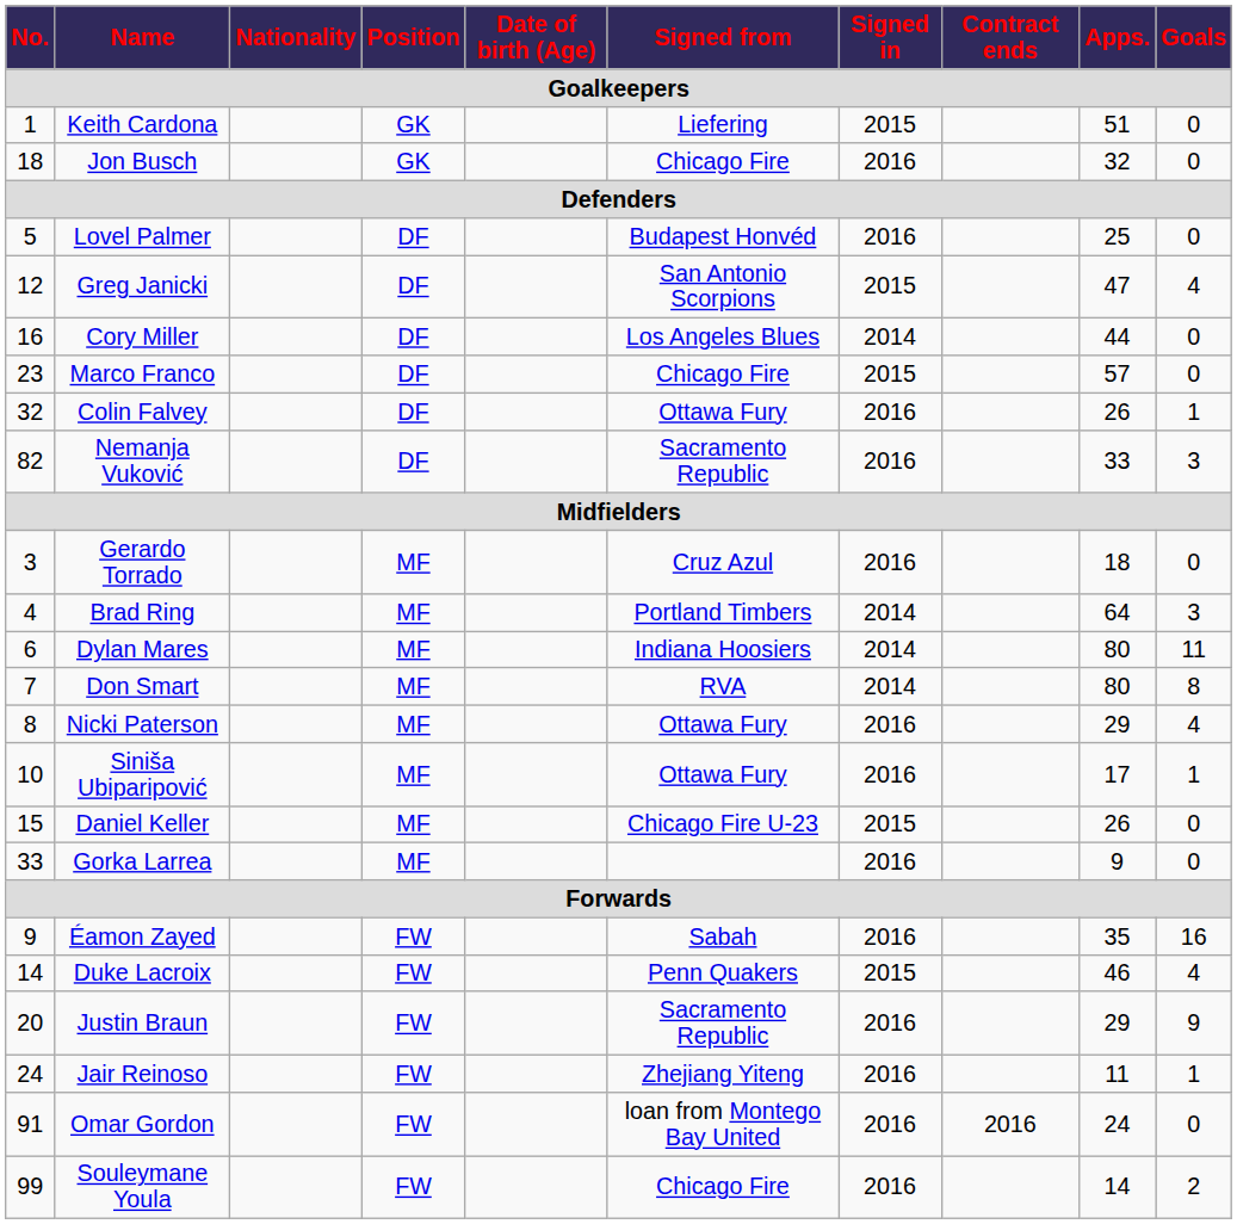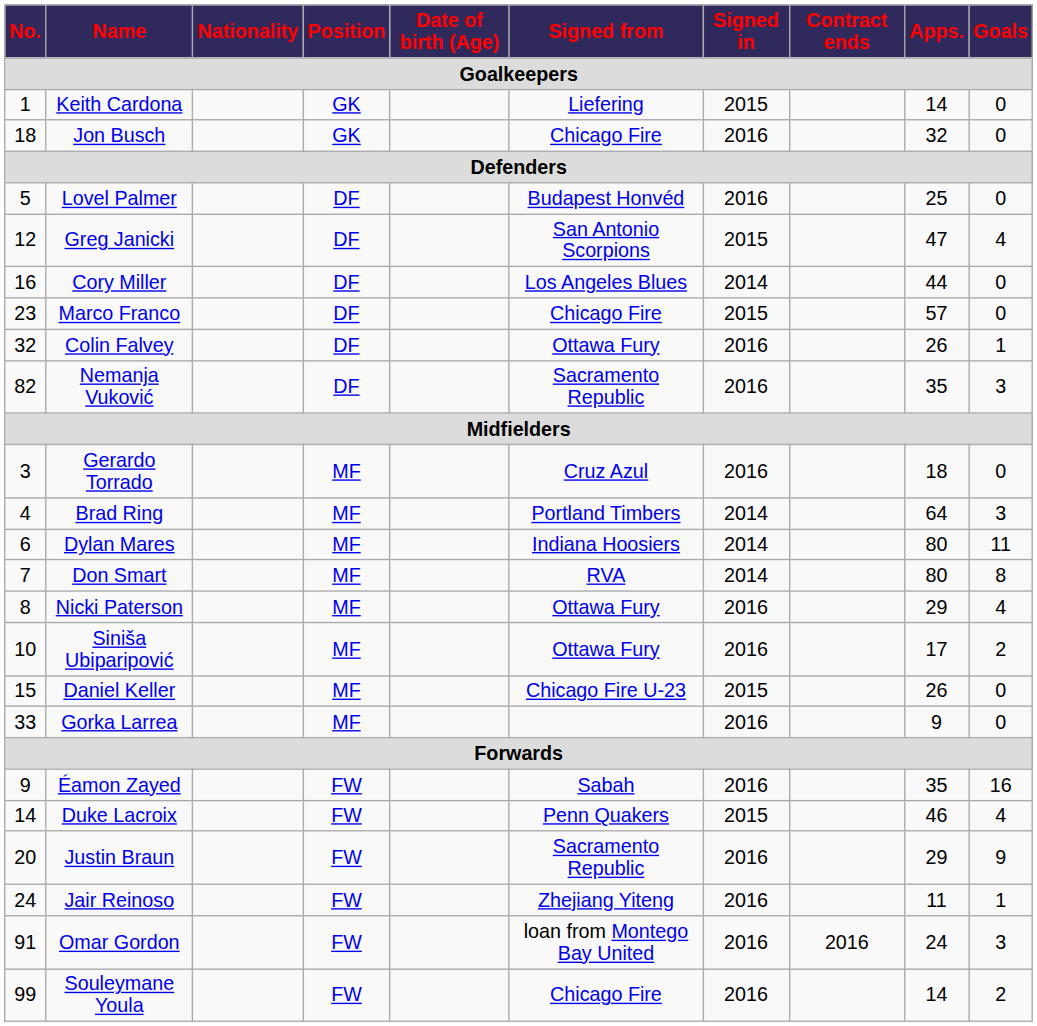Keith Cardona | Apps.: 51 -> 14
Nemanja Vuković | Apps.: 33 -> 35
Siniša Ubiparipović | Goals: 1 -> 2
Omar Gordon | Goals: 0 -> 3
